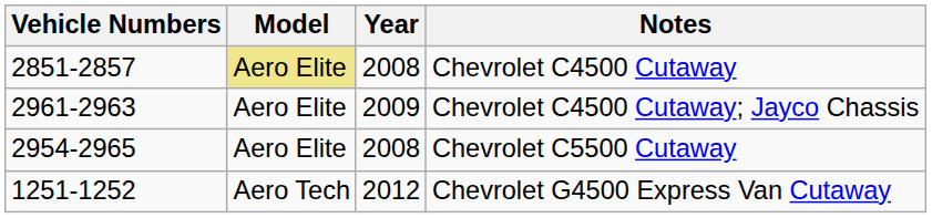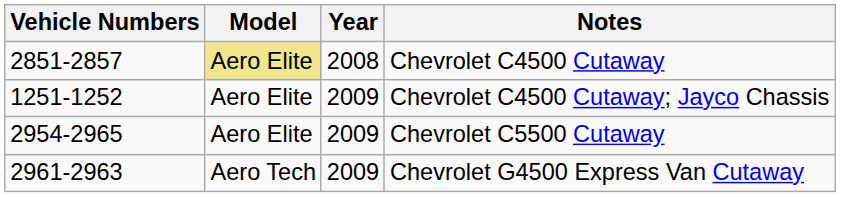Chevrolet C4500 Cutaway; Jayco Chassis | Vehicle Numbers: 2961-2963 -> 1251-1252
Chevrolet C5500 Cutaway | Year: 2008 -> 2009
Chevrolet G4500 Express Van Cutaway | Vehicle Numbers: 1251-1252 -> 2961-2963
Chevrolet G4500 Express Van Cutaway | Year: 2012 -> 2009
